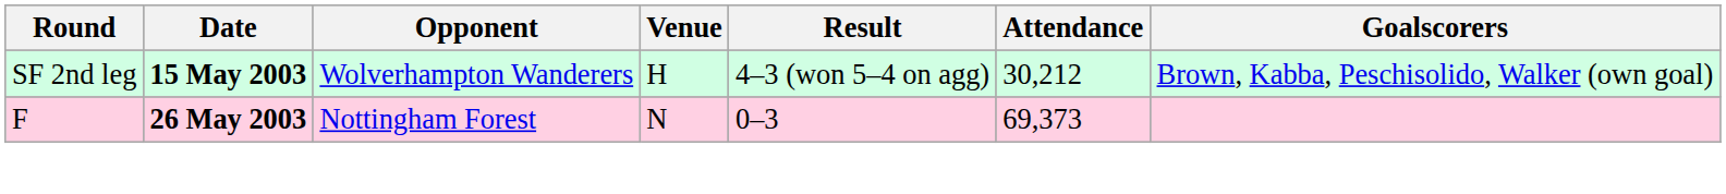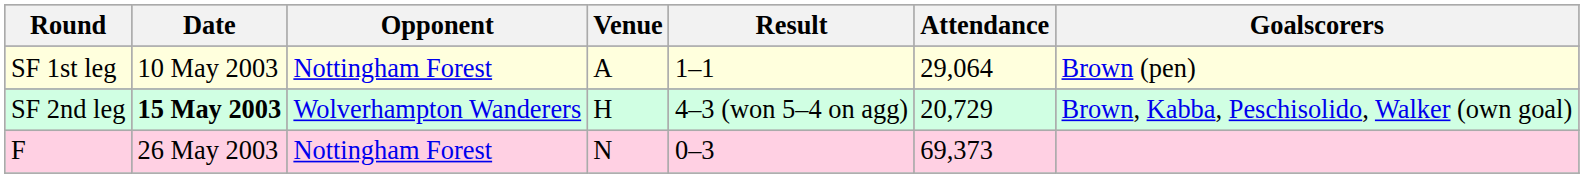+ row: SF 1st leg | 10 May 2003 | Nottingham Forest | A | 1–1 | 29,064 | Brown (pen)
SF 2nd leg | Attendance: 30,212 -> 20,729
F | Date: bold -> normal
